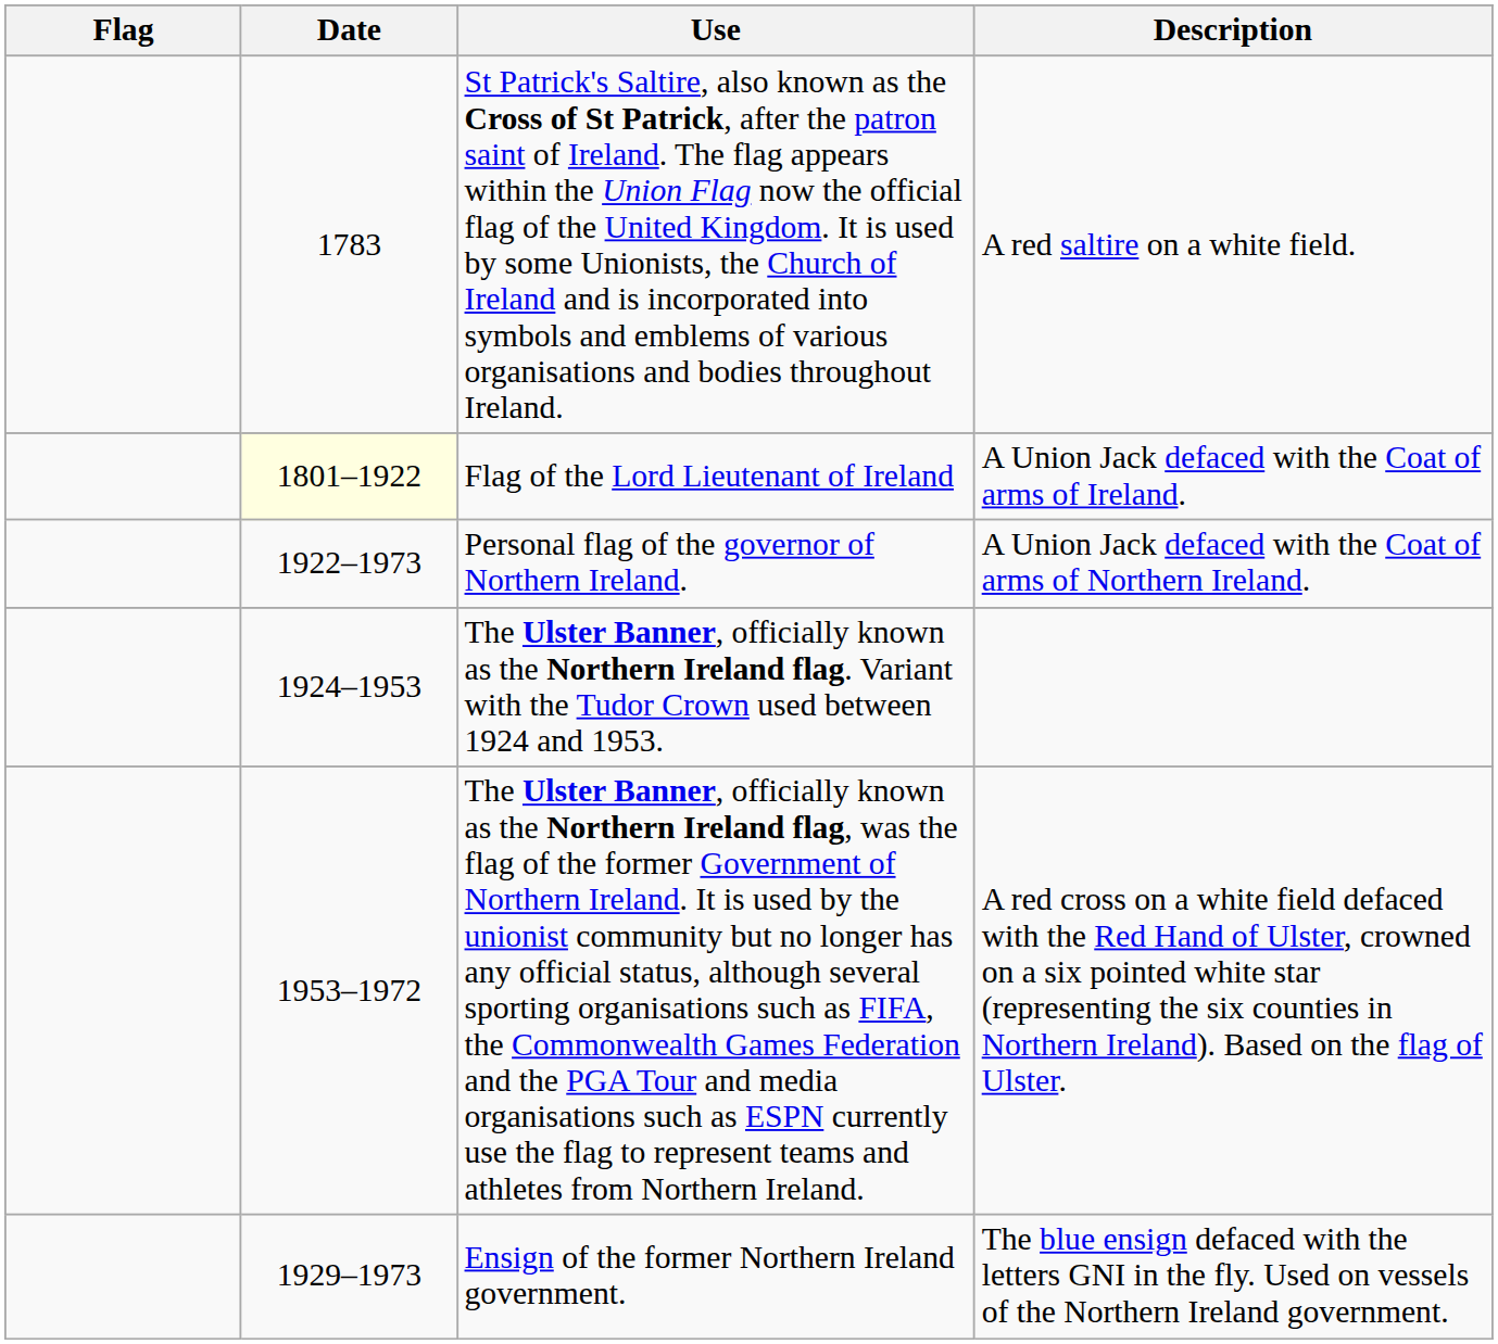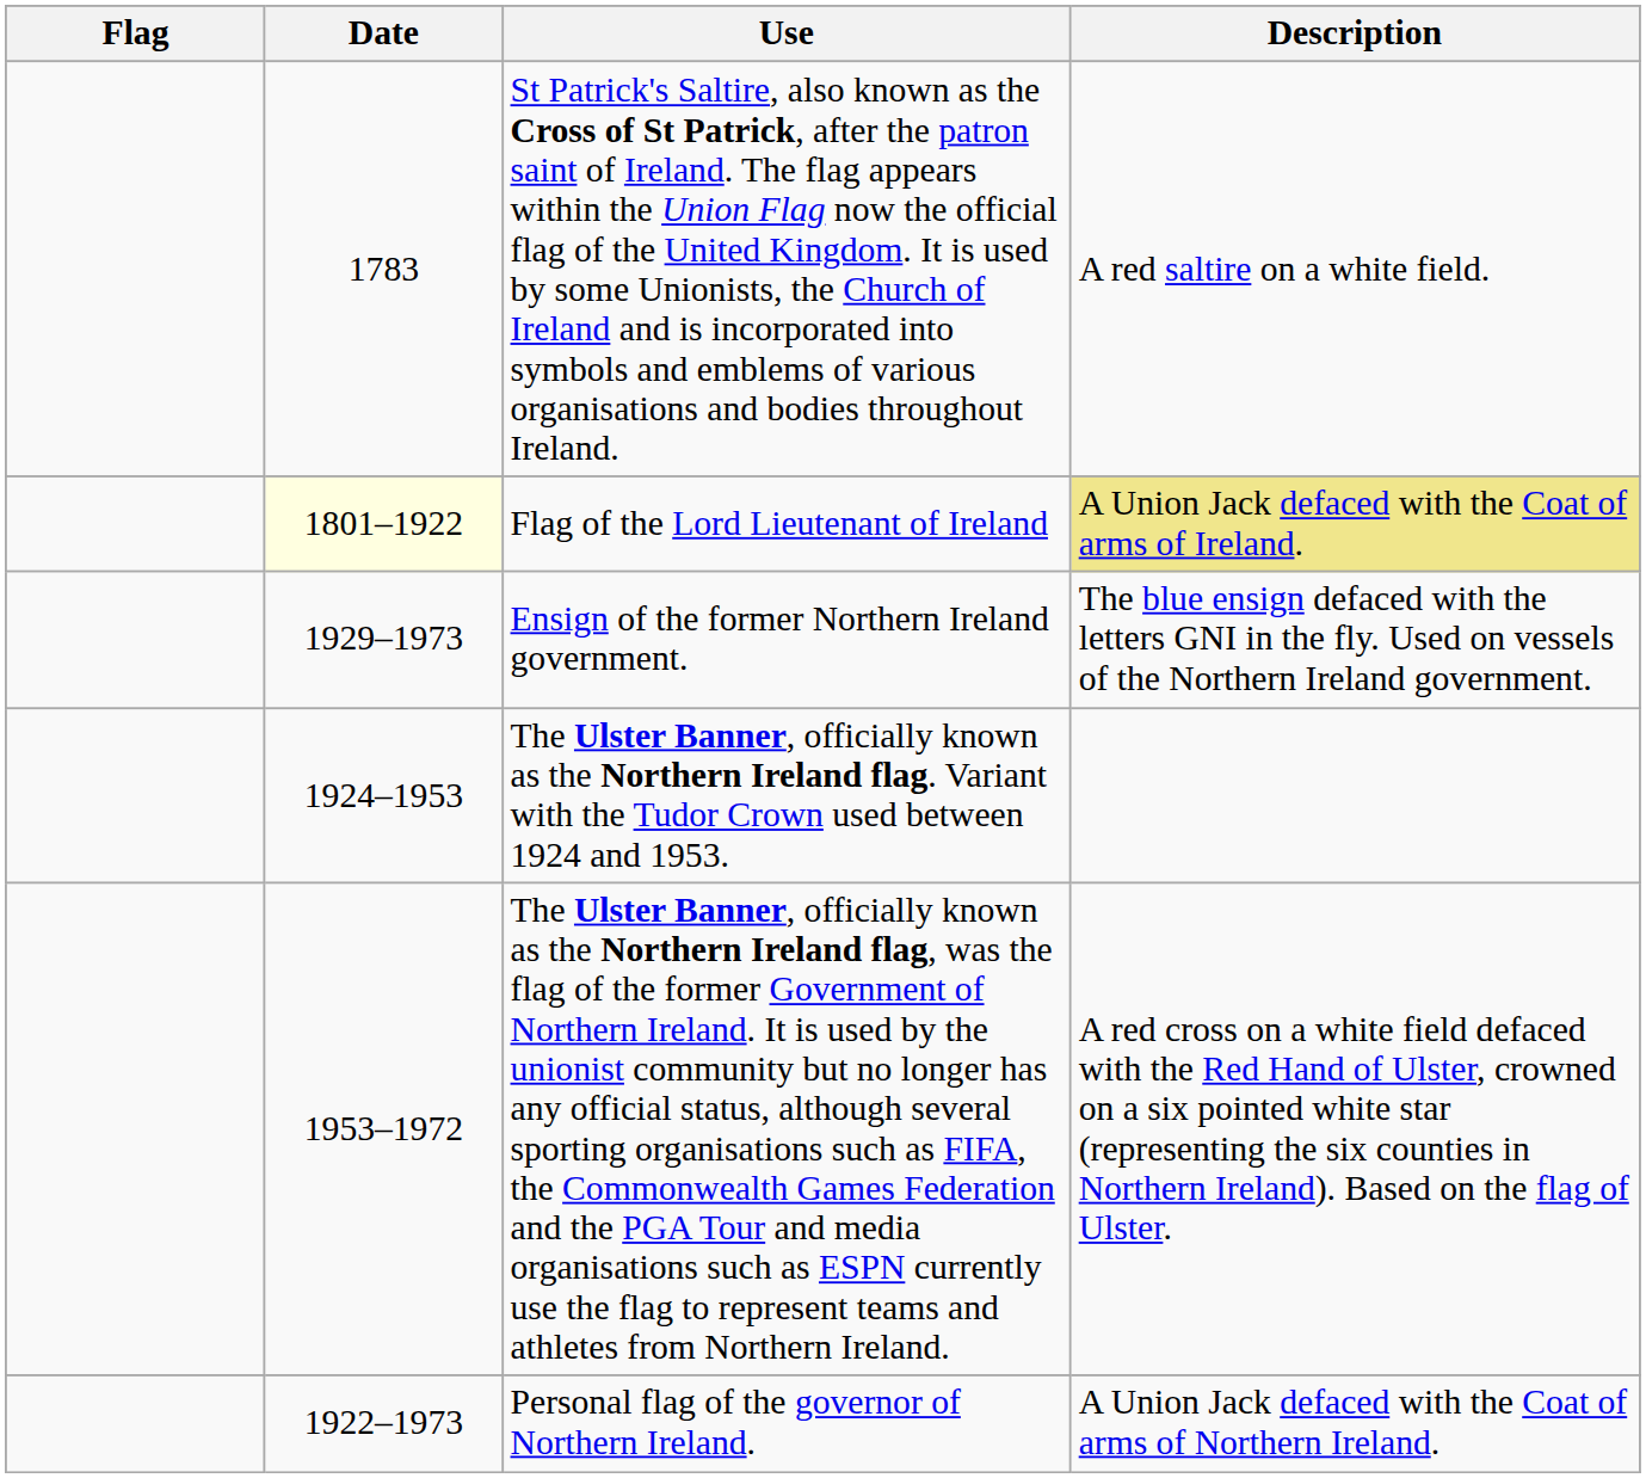Flag of the Lord Lieutenant of Ireland | Description: no background -> khaki background
rows swapped: Personal flag of the governor of Northern Ireland. <-> Ensign of the former Northern Ireland government.
